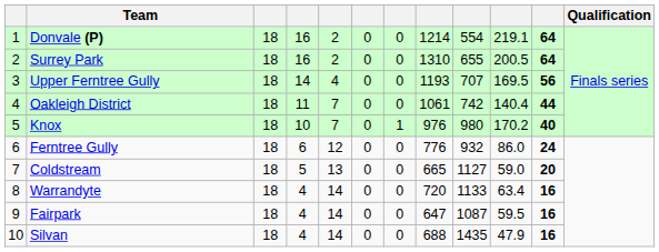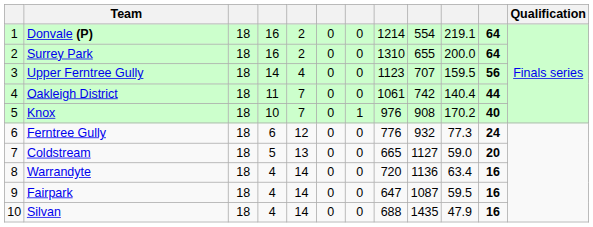Surrey Park | column 10: 200.5 -> 200.0
Upper Ferntree Gully | column 8: 1193 -> 1123
Upper Ferntree Gully | column 10: 169.5 -> 159.5
Knox | column 9: 980 -> 908
Ferntree Gully | column 10: 86.0 -> 77.3
Warrandyte | column 9: 1133 -> 1136
